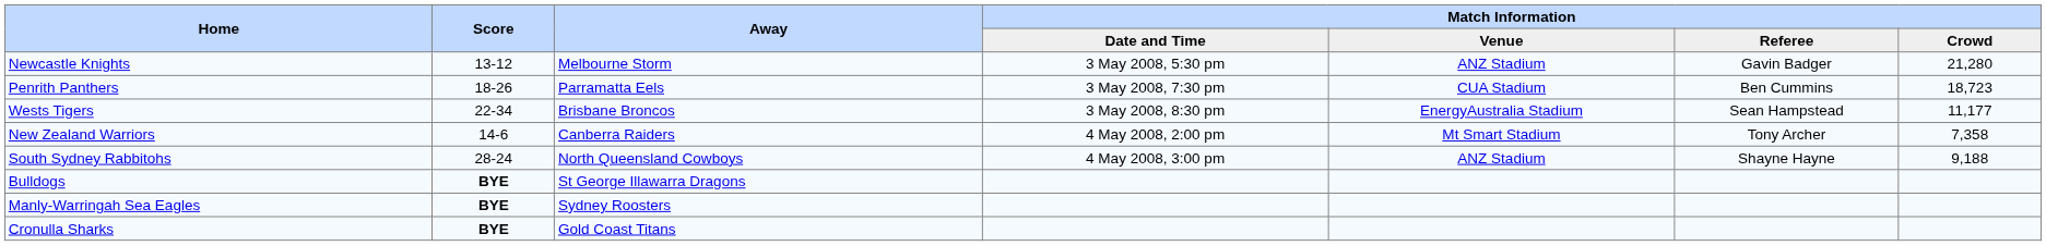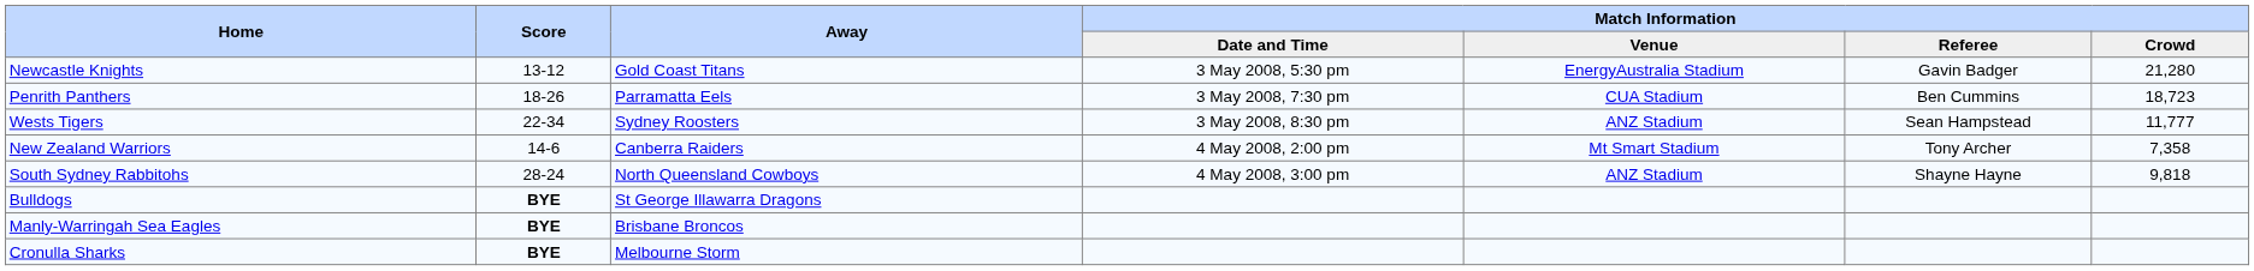Newcastle Knights | Away: Melbourne Storm -> Gold Coast Titans
Newcastle Knights | Match Information / Venue: ANZ Stadium -> EnergyAustralia Stadium
Wests Tigers | Away: Brisbane Broncos -> Sydney Roosters
Wests Tigers | Match Information / Venue: EnergyAustralia Stadium -> ANZ Stadium
Wests Tigers | Match Information / Crowd: 11,177 -> 11,777
South Sydney Rabbitohs | Match Information / Crowd: 9,188 -> 9,818
Manly-Warringah Sea Eagles | Away: Sydney Roosters -> Brisbane Broncos
Cronulla Sharks | Away: Gold Coast Titans -> Melbourne Storm
